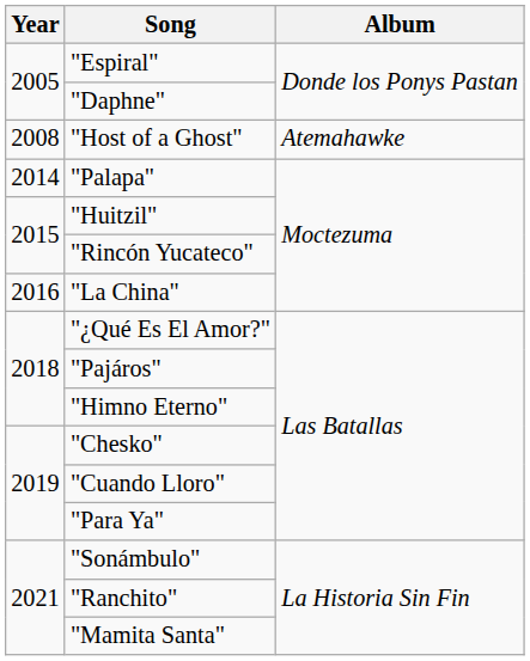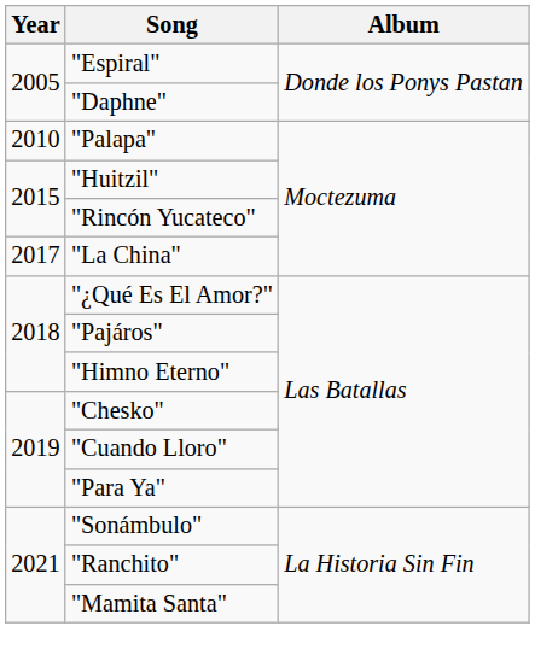- row: 2008 | "Host of a Ghost" | Atemahawke
"Palapa" | Year: 2014 -> 2010
"La China" | Year: 2016 -> 2017
